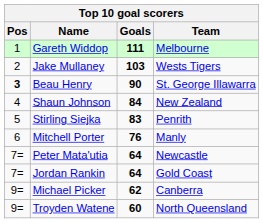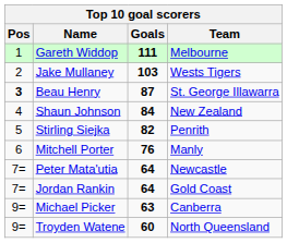Beau Henry | Goals: 90 -> 87
Stirling Siejka | Goals: 83 -> 82
Michael Picker | Goals: 62 -> 63
